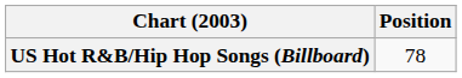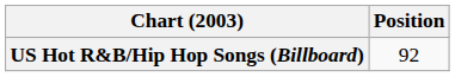US Hot R&B/Hip Hop Songs (Billboard) | Position: 78 -> 92
